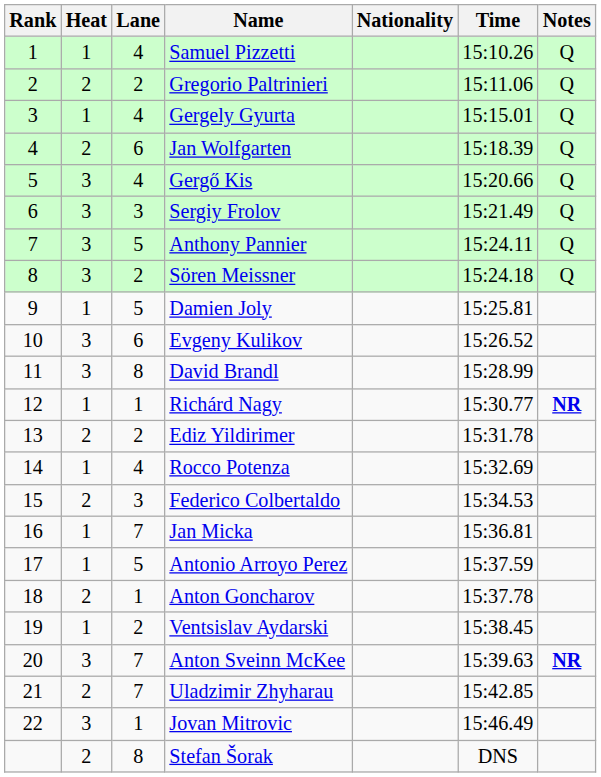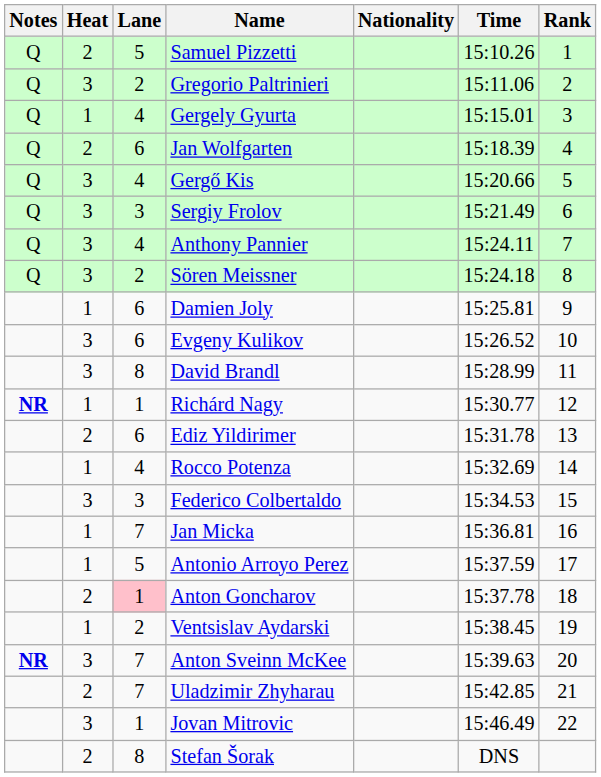columns swapped: Rank <-> Notes
Samuel Pizzetti | Heat: 1 -> 2
Samuel Pizzetti | Lane: 4 -> 5
Gregorio Paltrinieri | Heat: 2 -> 3
Anthony Pannier | Lane: 5 -> 4
Damien Joly | Lane: 5 -> 6
Ediz Yildirimer | Lane: 2 -> 6
Federico Colbertaldo | Heat: 2 -> 3
Anton Goncharov | Lane: no background -> pink background
